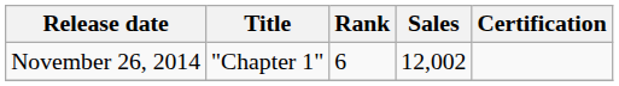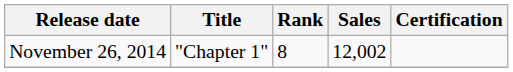November 26, 2014 | Rank: 6 -> 8
